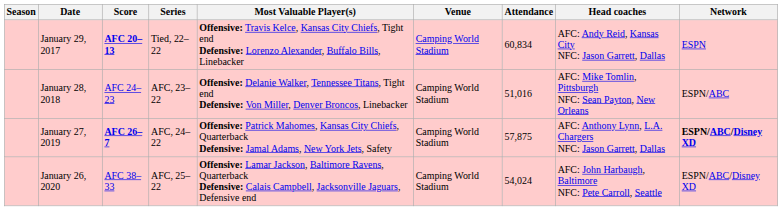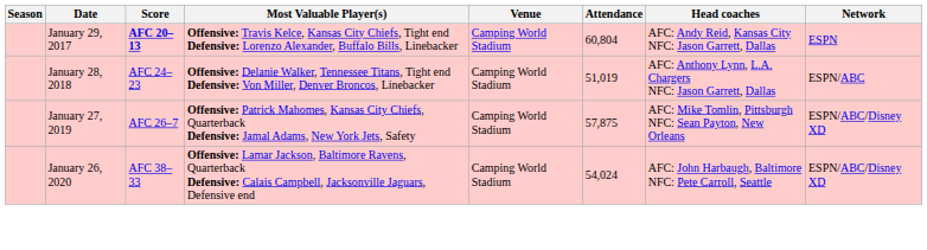- column: Series | Tied, 22–22 | AFC, 23–22 | AFC, 24–22 | AFC, 25–22
January 29, 2017 | Attendance: 60,834 -> 60,804
January 28, 2018 | Attendance: 51,016 -> 51,019
January 28, 2018 | Head coaches: AFC: Mike Tomlin, Pittsburgh NFC: Sean Payton, New Orleans -> AFC: Anthony Lynn, L.A. Chargers NFC: Jason Garrett, Dallas
January 27, 2019 | Score: bold -> normal
January 27, 2019 | Head coaches: AFC: Anthony Lynn, L.A. Chargers NFC: Jason Garrett, Dallas -> AFC: Mike Tomlin, Pittsburgh NFC: Sean Payton, New Orleans
January 27, 2019 | Network: bold -> normal
